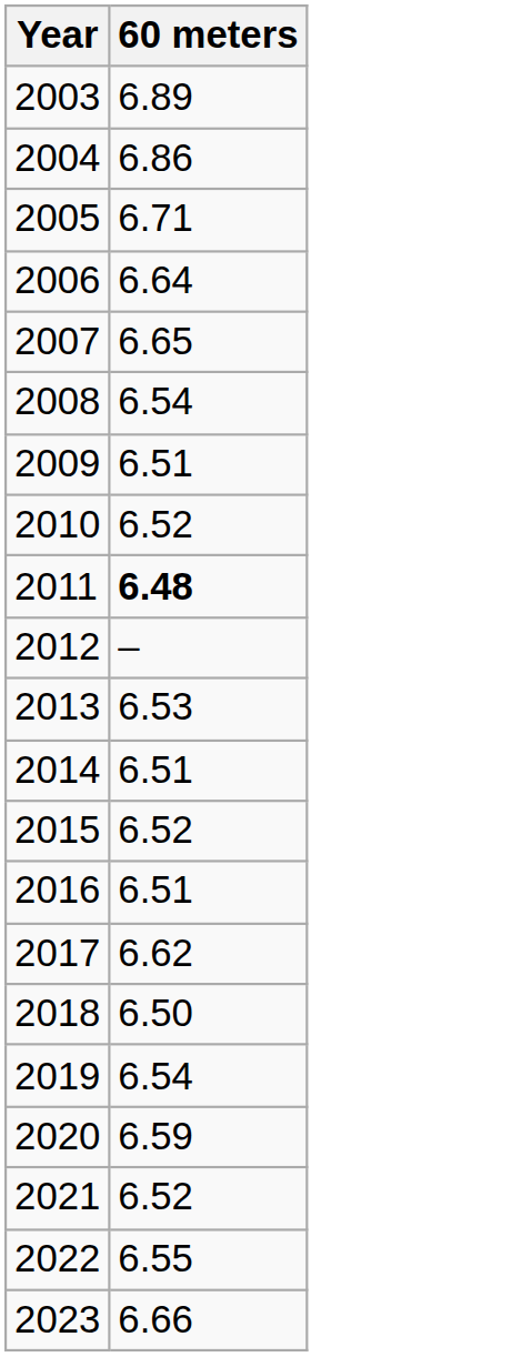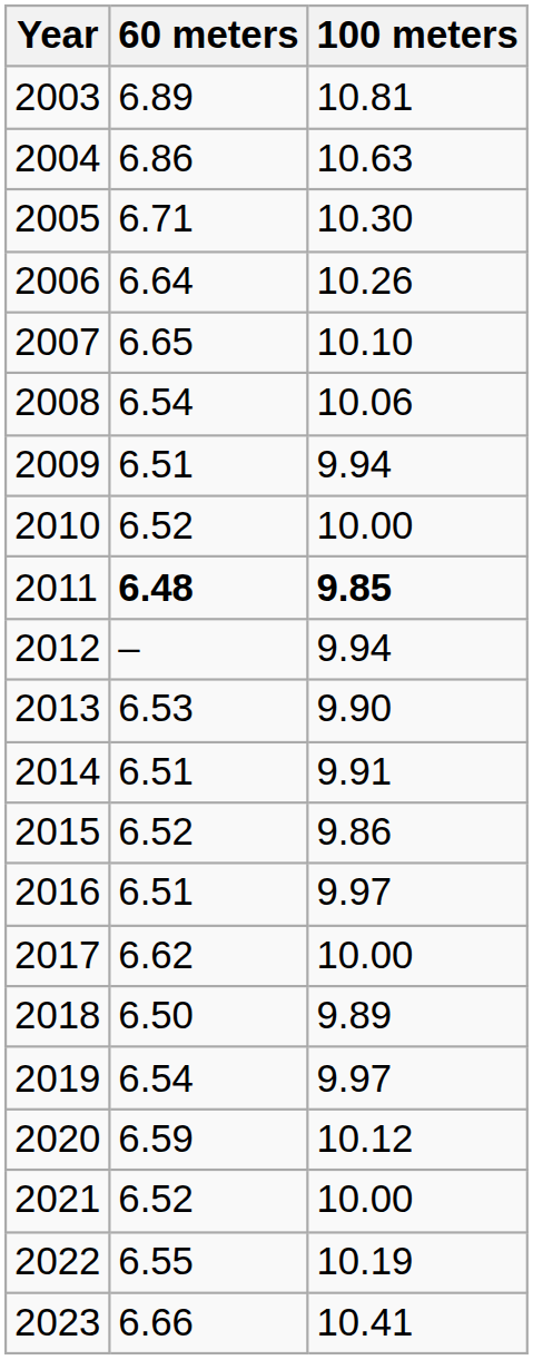+ column: 100 meters | 10.81 | 10.63 | 10.30 | 10.26 | 10.10 | 10.06 | 9.94 | 10.00 | 9.85 | 9.94 | 9.90 | 9.91 | 9.86 | 9.97 | 10.00 | 9.89 | 9.97 | 10.12 | 10.00 | 10.19 | 10.41
